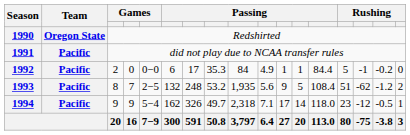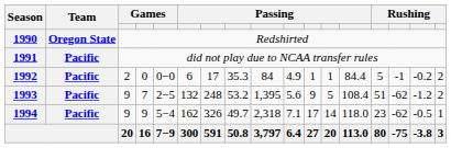1992 | column 17: 0 -> 2
1993 | column 3: 8 -> 9
1993 | column 9: 1,935 -> 1,395
1994 | column 15: -12 -> -62
